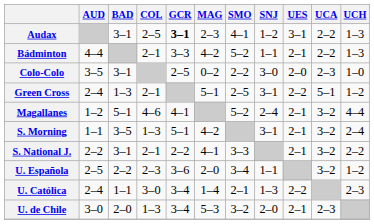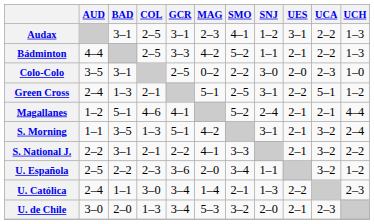Audax | GCR: bold -> normal
Bádminton | COL: 2–1 -> 2–5
Magallanes | UCA: 3–2 -> 2–1
